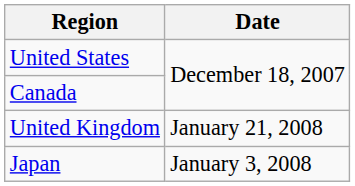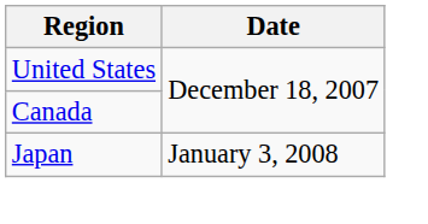- row: United Kingdom | January 21, 2008
